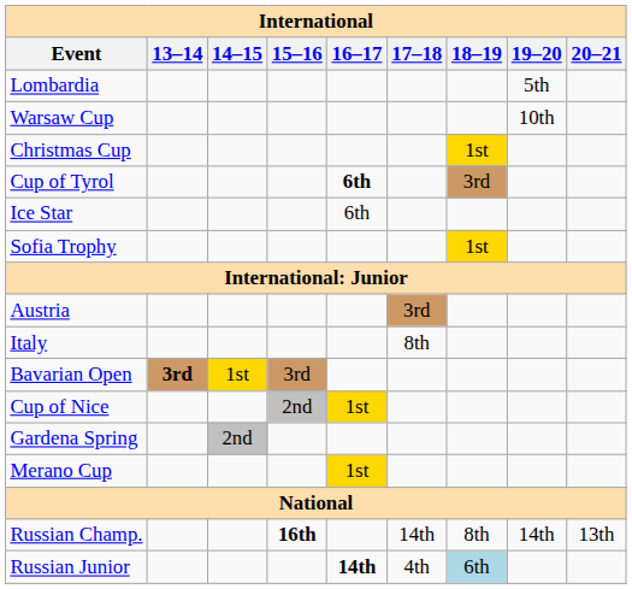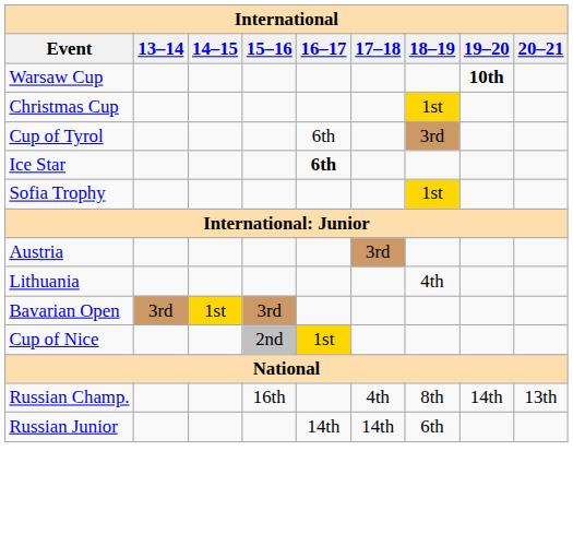- row: Lombardia | 5th
Warsaw Cup | 19–20: normal -> bold
Cup of Tyrol | 16–17: bold -> normal
Ice Star | 16–17: normal -> bold
- row: Italy | 8th
+ row: Lithuania | 4th
Bavarian Open | 13–14: bold -> normal
- row: Gardena Spring | 2nd
- row: Merano Cup | 1st
Russian Champ. | 15–16: bold -> normal
Russian Champ. | 17–18: 14th -> 4th
Russian Junior | 16–17: bold -> normal
Russian Junior | 17–18: 4th -> 14th
Russian Junior | 18–19: lightblue background -> no background
